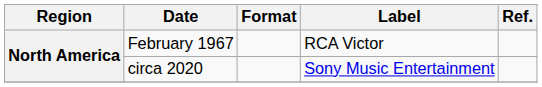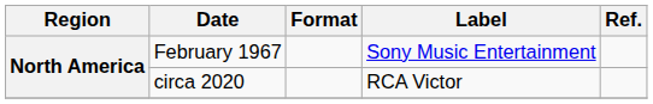February 1967 | Label: RCA Victor -> Sony Music Entertainment
circa 2020 | Label: Sony Music Entertainment -> RCA Victor
